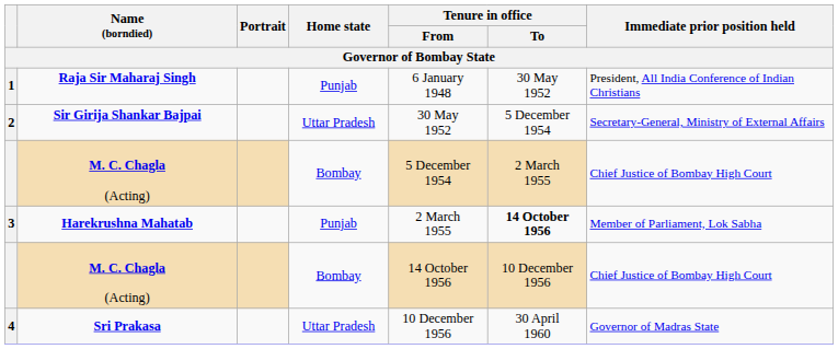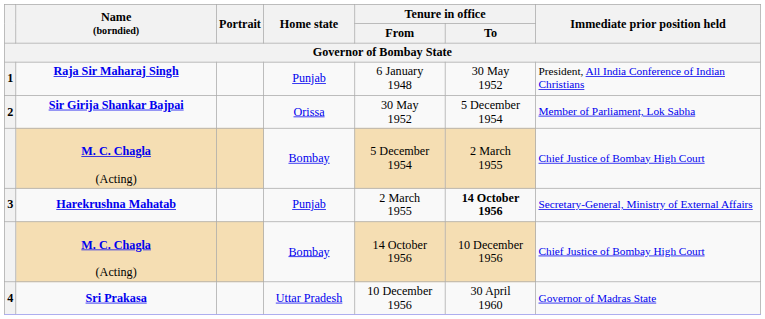2 | Home state: Uttar Pradesh -> Orissa
2 | Immediate prior position held: Secretary-General, Ministry of External Affairs -> Member of Parliament, Lok Sabha
3 | Immediate prior position held: Member of Parliament, Lok Sabha -> Secretary-General, Ministry of External Affairs
